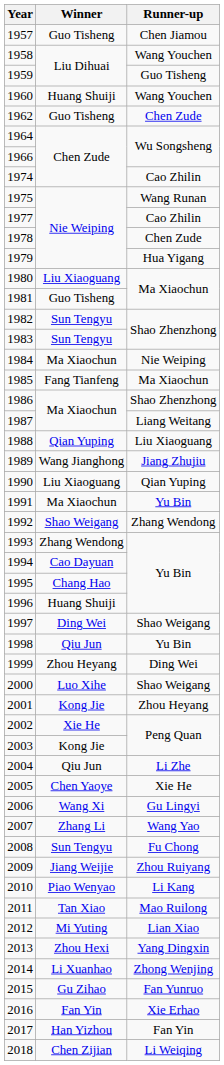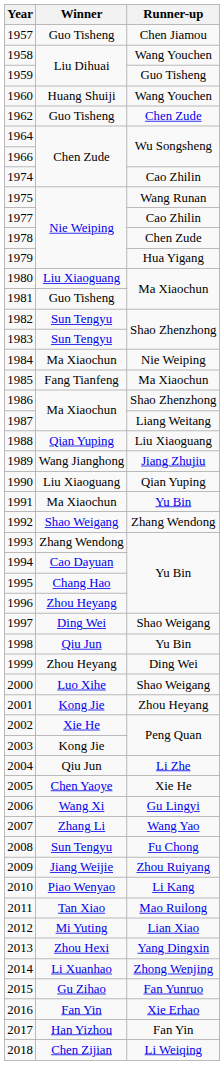1996 | Winner: Huang Shuiji -> Zhou Heyang
